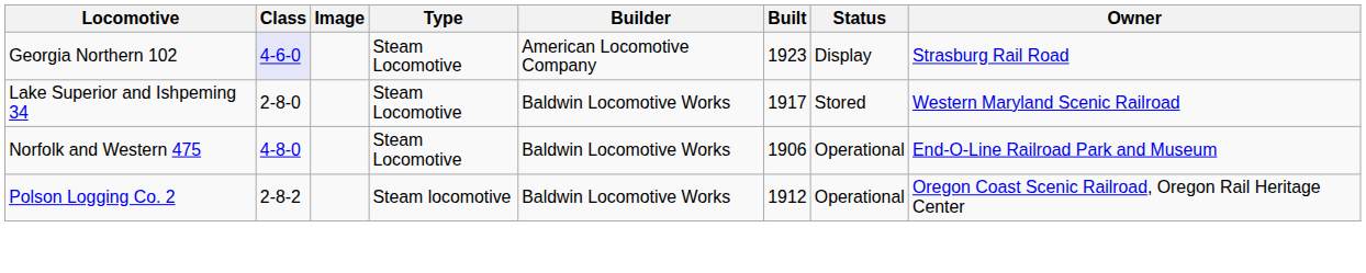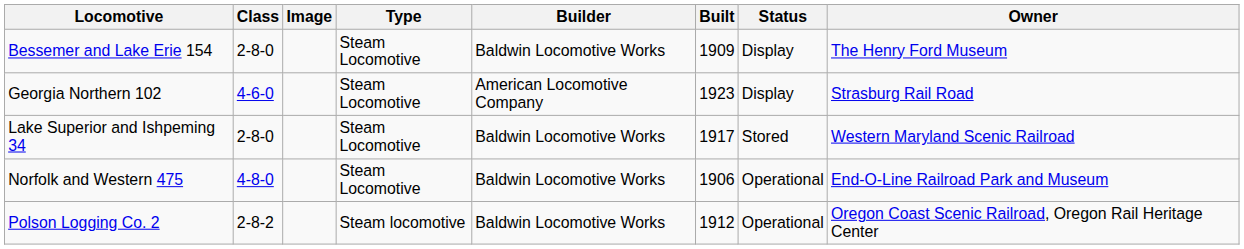+ row: Bessemer and Lake Erie 154 | 2-8-0 | Steam Locomotive | Baldwin Locomotive Works | 1909 | Display | The Henry Ford Museum
Georgia Northern 102 | Class: lavender background -> no background
